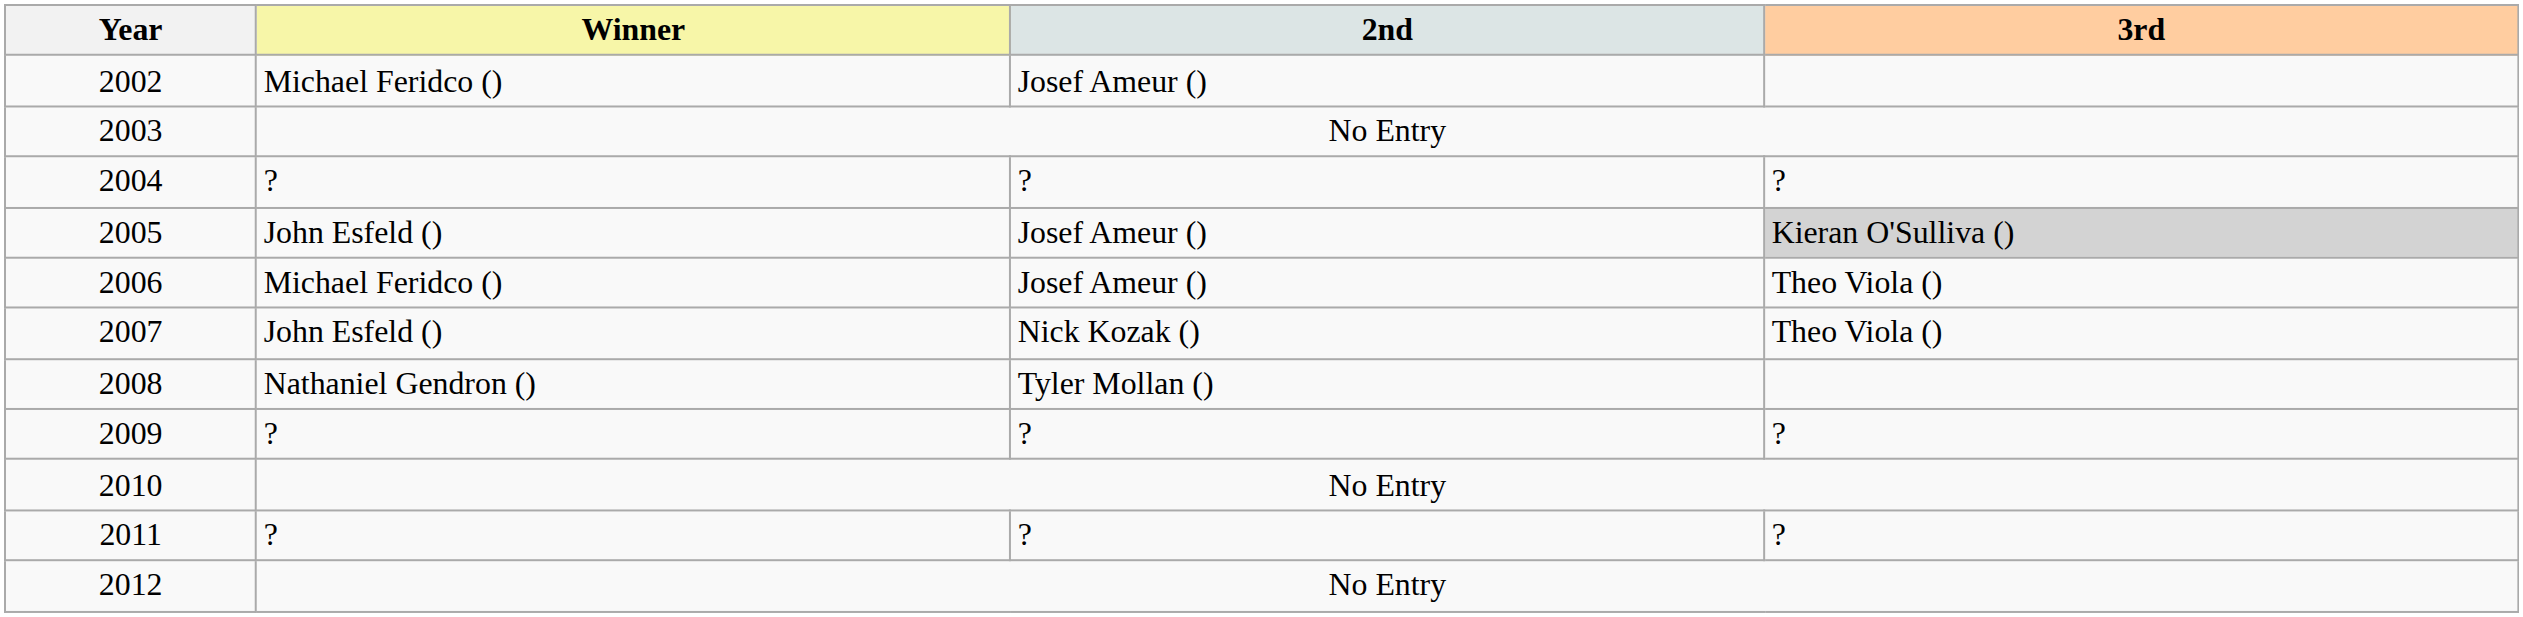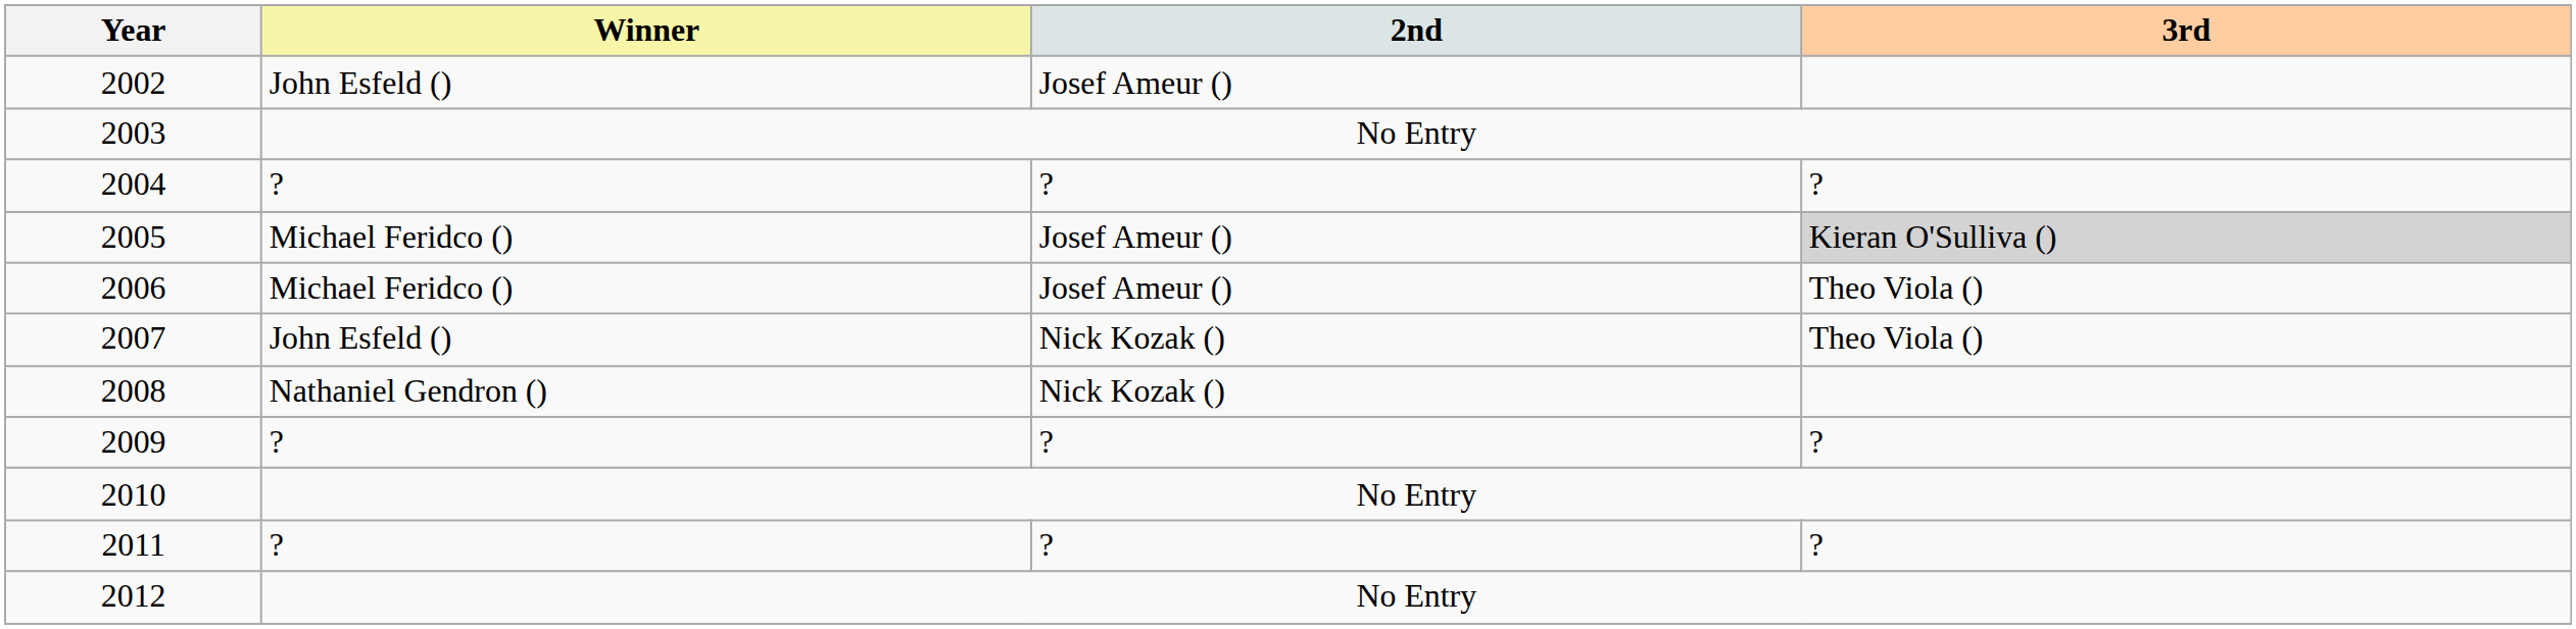2002 | Winner: Michael Feridco () -> John Esfeld ()
2005 | Winner: John Esfeld () -> Michael Feridco ()
2008 | 2nd: Tyler Mollan () -> Nick Kozak ()
